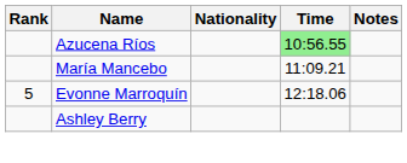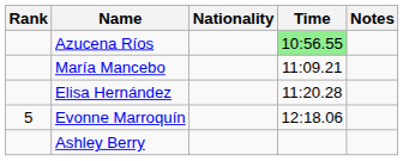+ row: Elisa Hernández | 11:20.28
